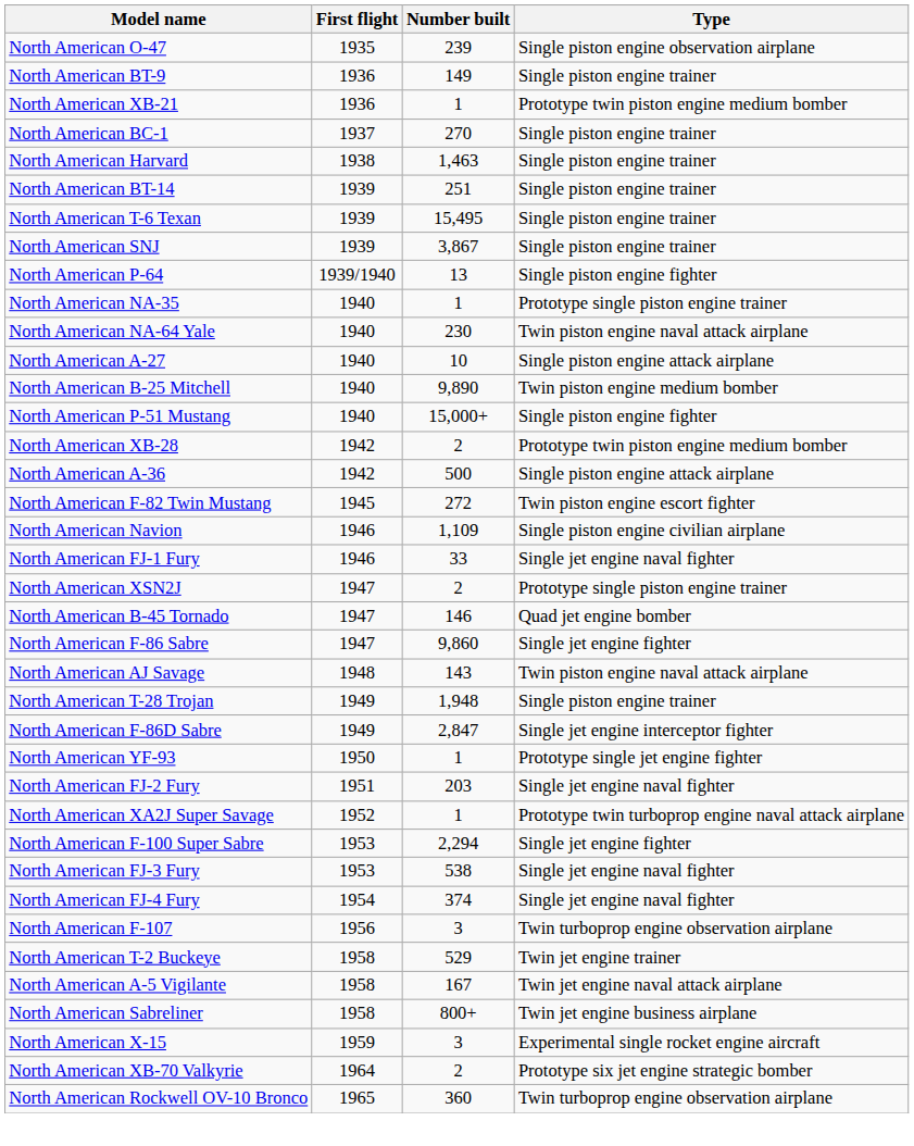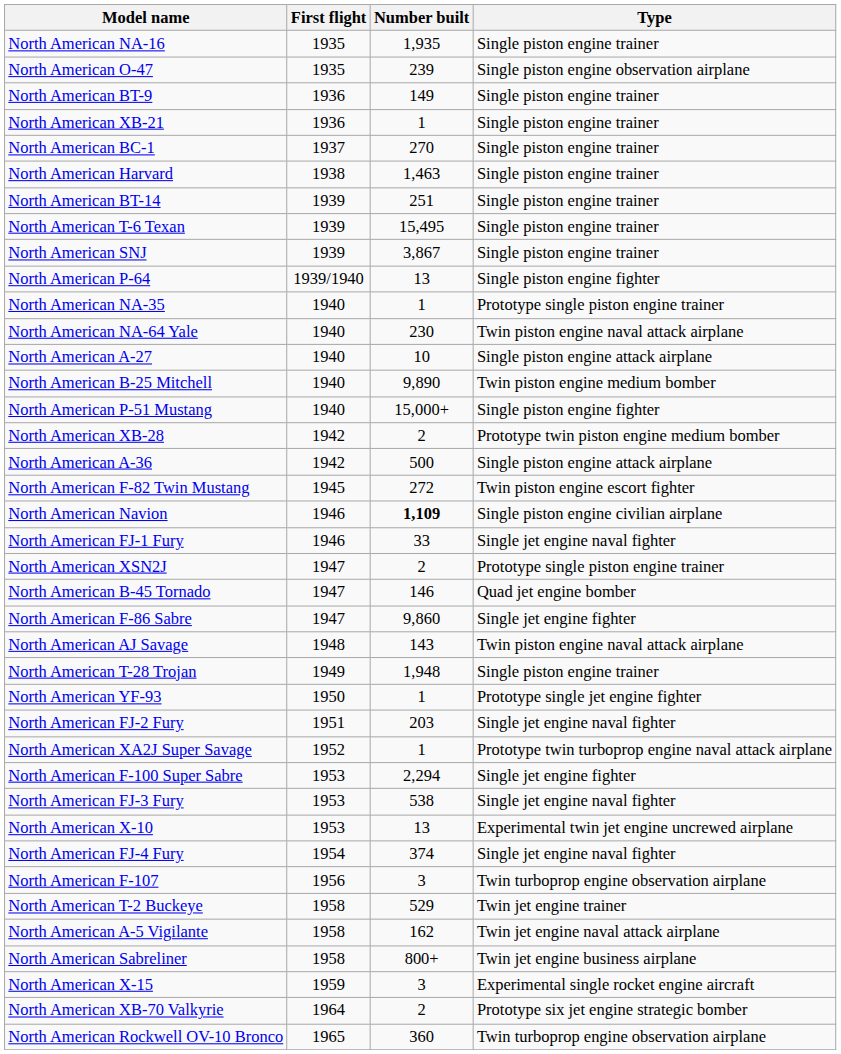+ row: North American NA-16 | 1935 | 1,935 | Single piston engine trainer
North American XB-21 | Type: Prototype twin piston engine medium bomber -> Single piston engine trainer
North American Navion | Number built: normal -> bold
- row: North American F-86D Sabre | 1949 | 2,847 | Single jet engine interceptor fighter
+ row: North American X-10 | 1953 | 13 | Experimental twin jet engine uncrewed airplane
North American A-5 Vigilante | Number built: 167 -> 162
